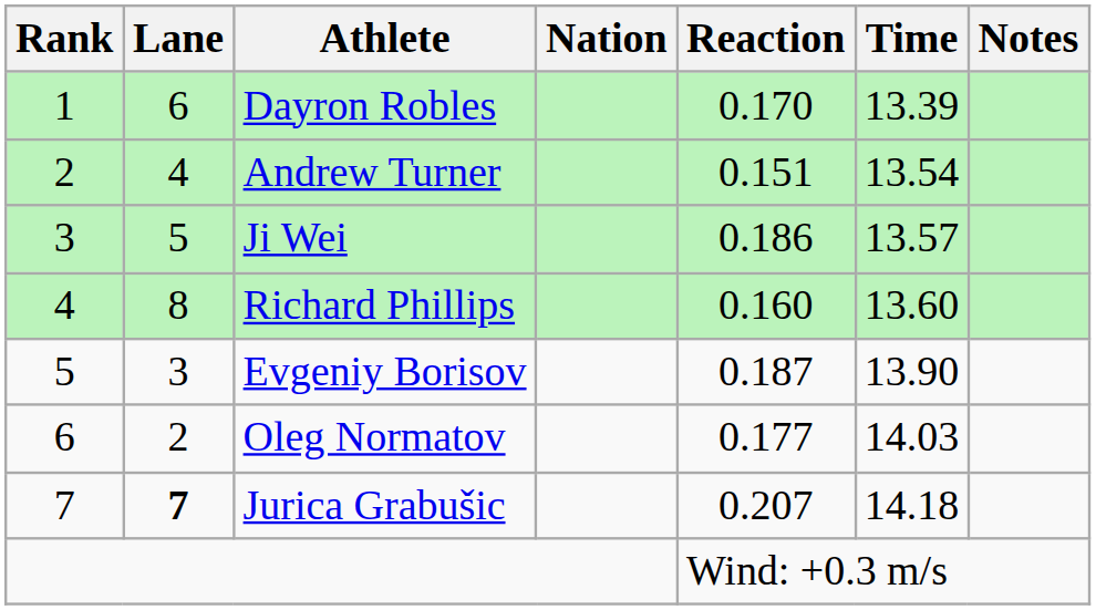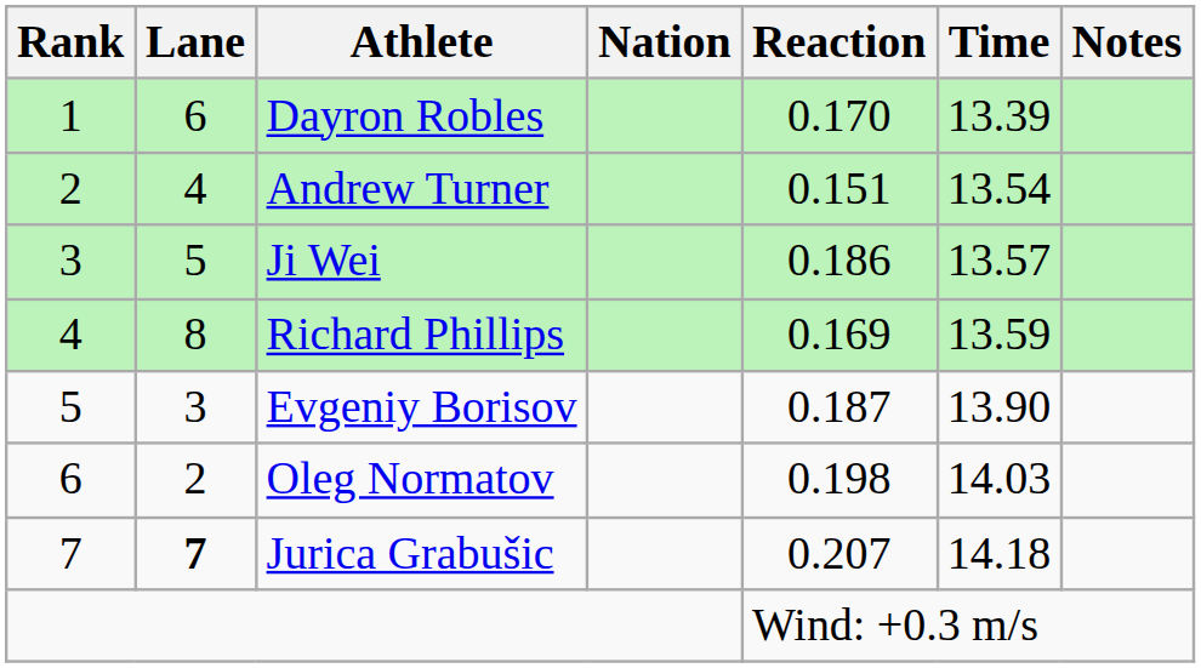Richard Phillips | Reaction: 0.160 -> 0.169
Richard Phillips | Time: 13.60 -> 13.59
Oleg Normatov | Reaction: 0.177 -> 0.198
